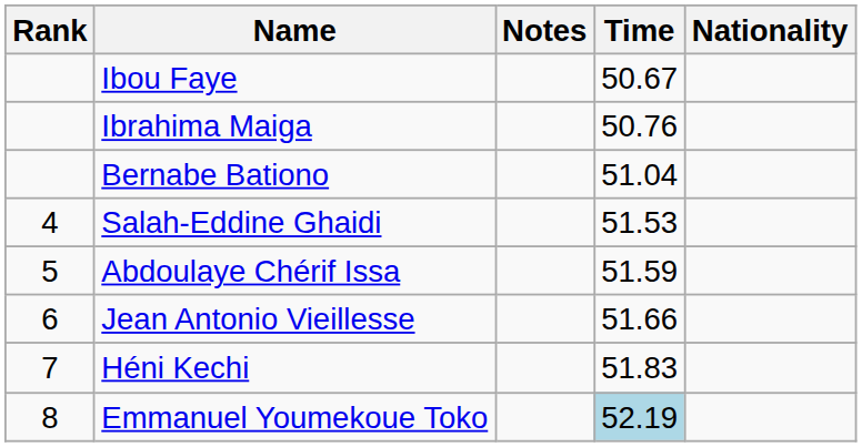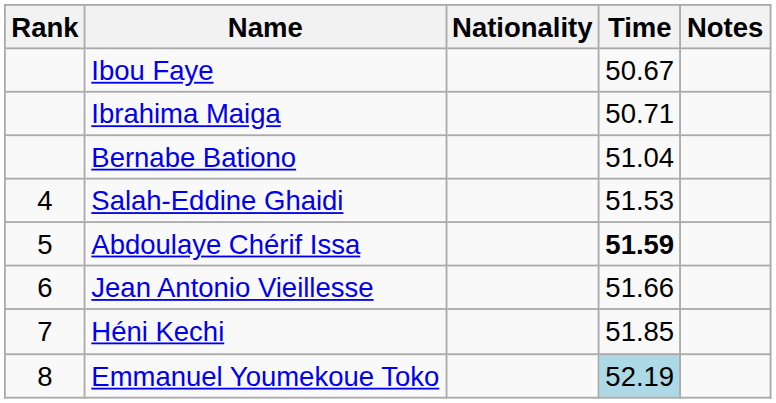columns swapped: Nationality <-> Notes
Ibrahima Maiga | Time: 50.76 -> 50.71
Abdoulaye Chérif Issa | Time: normal -> bold
Héni Kechi | Time: 51.83 -> 51.85
